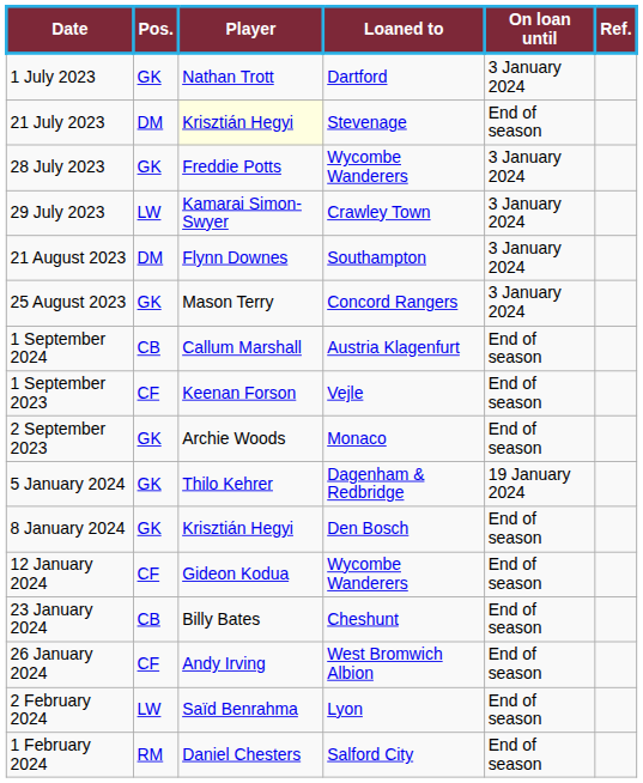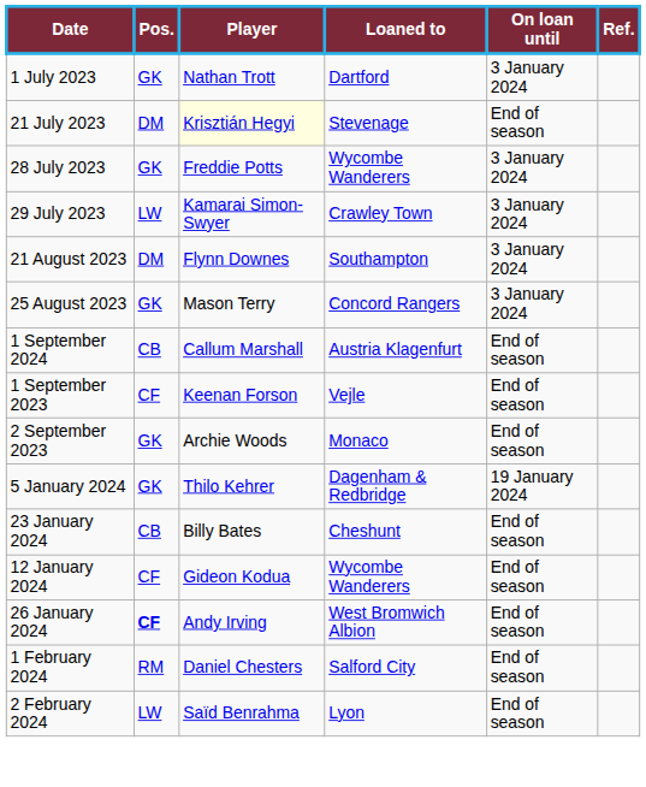- row: 8 January 2024 | GK | Krisztián Hegyi | Den Bosch | End of season
rows swapped: 12 January 2024 <-> 23 January 2024
26 January 2024 | Pos.: normal -> bold
rows swapped: 1 February 2024 <-> 2 February 2024
